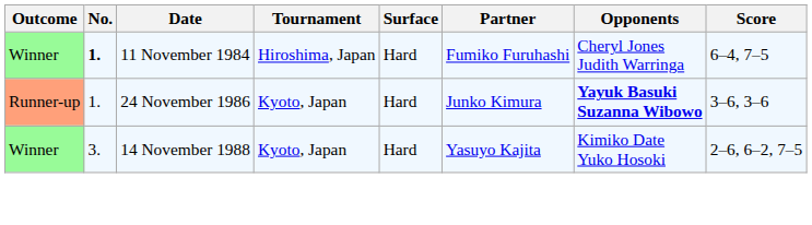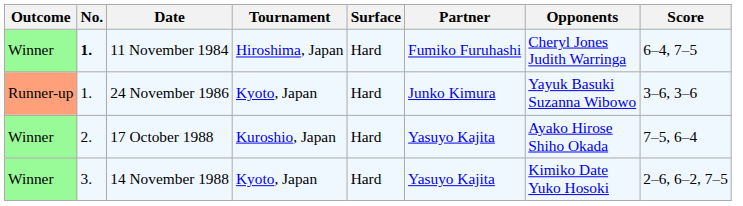24 November 1986 | Opponents: bold -> normal
+ row: Winner | 2. | 17 October 1988 | Kuroshio, Japan | Hard | Yasuyo Kajita | Ayako Hirose Shiho Okada | 7–5, 6–4
